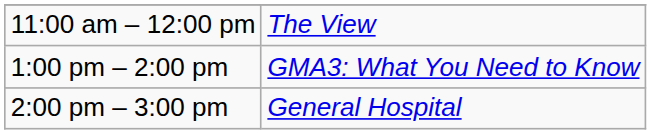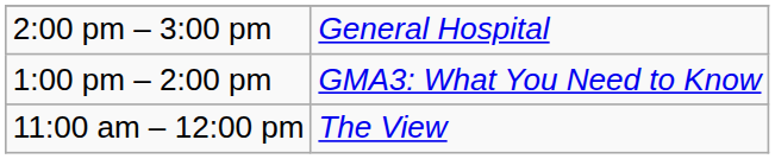rows swapped: 11:00 am – 12:00 pm <-> 2:00 pm – 3:00 pm
